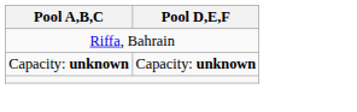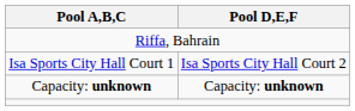+ row: Isa Sports City Hall Court 1 | Isa Sports City Hall Court 2
